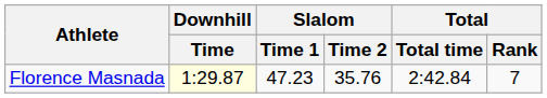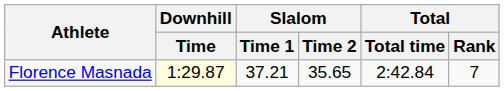Florence Masnada | Slalom / Time 1: 47.23 -> 37.21
Florence Masnada | Slalom / Time 2: 35.76 -> 35.65
